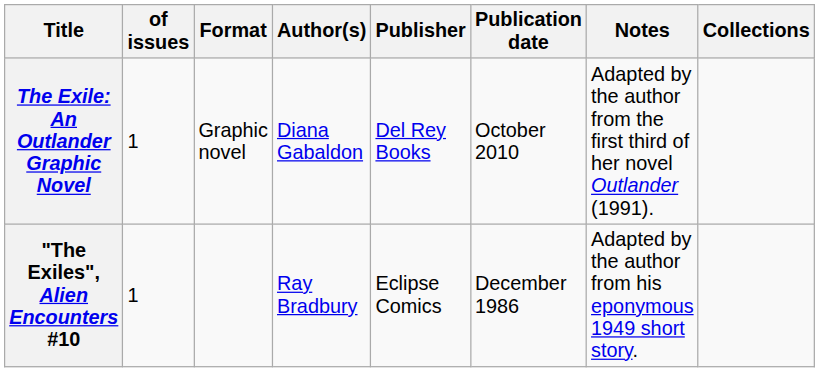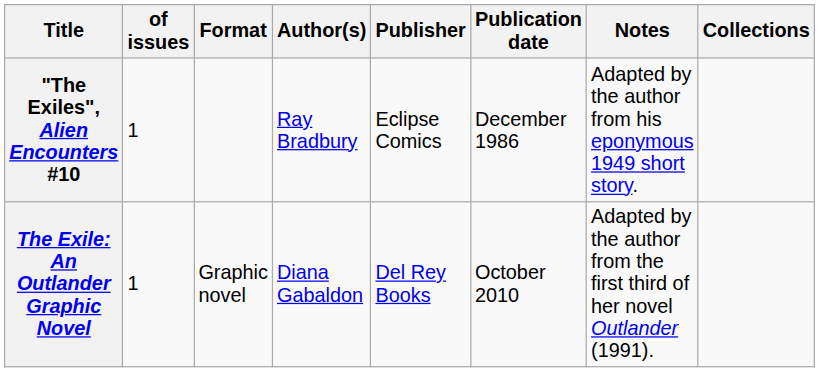rows swapped: The Exile: An Outlander Graphic Novel <-> "The Exiles", Alien Encounters #10
